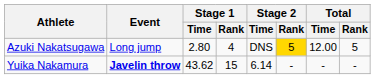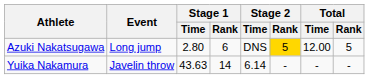Azuki Nakatsugawa | Stage 1 / Rank: 4 -> 6
Yuika Nakamura | Event: bold -> normal
Yuika Nakamura | Stage 1 / Time: 43.62 -> 43.63
Yuika Nakamura | Stage 1 / Rank: 15 -> 14
